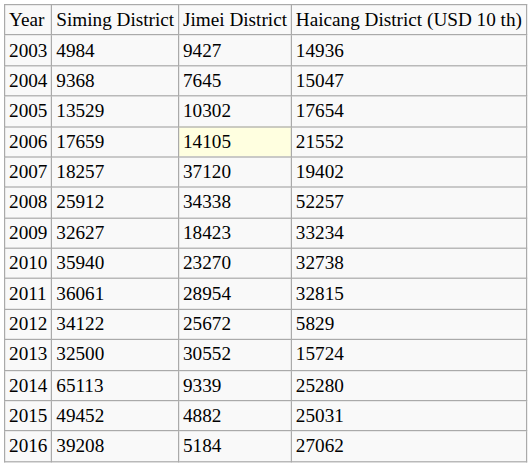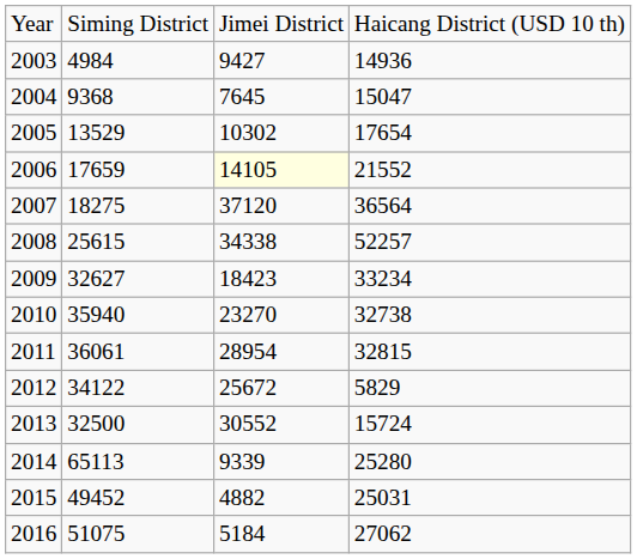2007 | column 2: 18257 -> 18275
2007 | column 4: 19402 -> 36564
2008 | column 2: 25912 -> 25615
2016 | column 2: 39208 -> 51075
